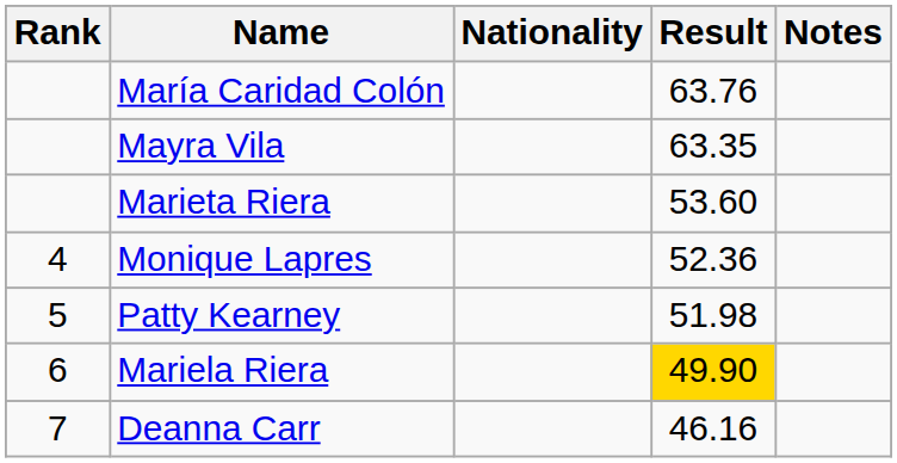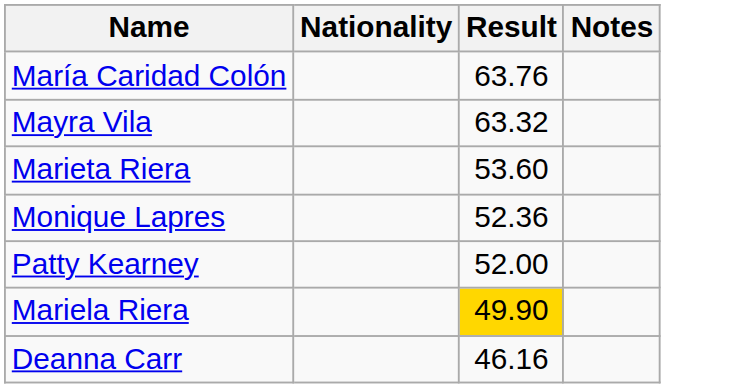- column: Rank | 4 | 5 | 6 | 7
Mayra Vila | Result: 63.35 -> 63.32
Patty Kearney | Result: 51.98 -> 52.00
